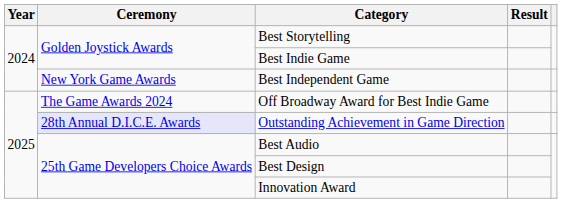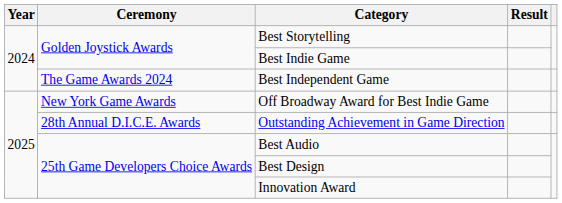Best Independent Game | Ceremony: New York Game Awards -> The Game Awards 2024
Off Broadway Award for Best Indie Game | Ceremony: The Game Awards 2024 -> New York Game Awards
Outstanding Achievement in Game Direction | Ceremony: lavender background -> no background
